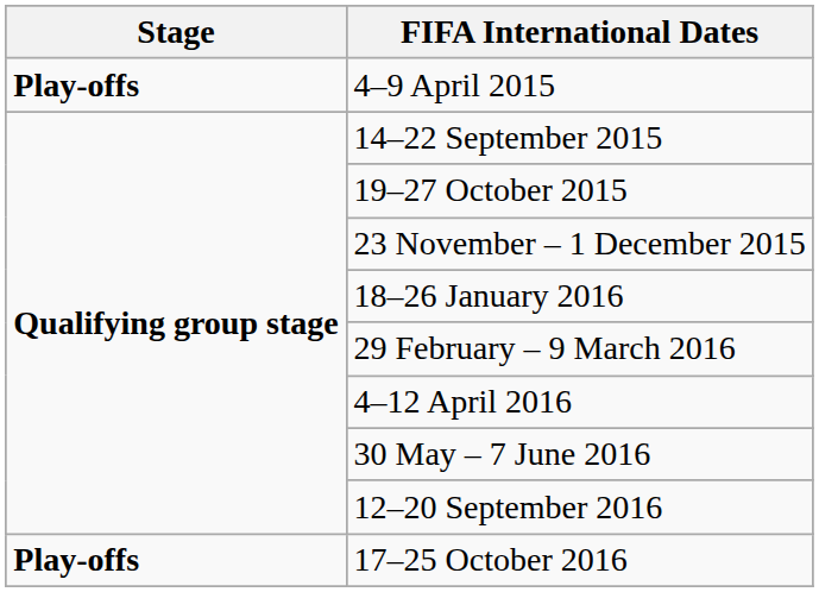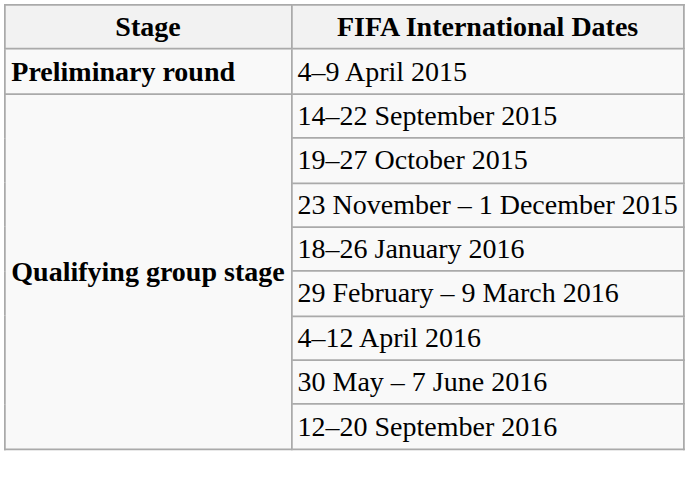4–9 April 2015 | Stage: Play-offs -> Preliminary round
- row: Play-offs | 17–25 October 2016
